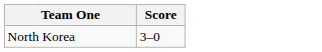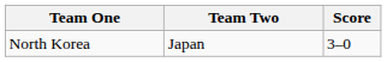+ column: Team Two | Japan
